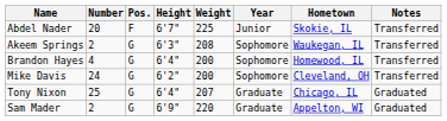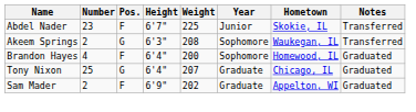Abdel Nader | Number: 20 -> 23
Brandon Hayes | Pos.: G -> F
Brandon Hayes | Notes: Transferred -> Graduated
- row: Mike Davis | 24 | G | 6'2" | 200 | Sophomore | Cleveland, OH | Transferred
Sam Mader | Pos.: G -> F
Sam Mader | Weight: 220 -> 202
